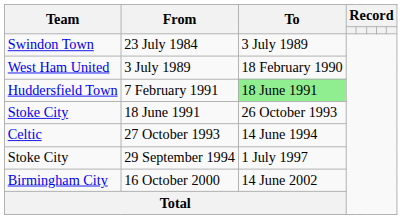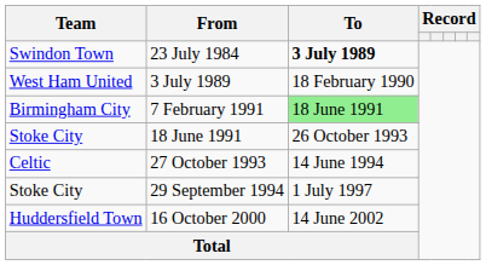23 July 1984 | To: normal -> bold
7 February 1991 | Team: Huddersfield Town -> Birmingham City
16 October 2000 | Team: Birmingham City -> Huddersfield Town
